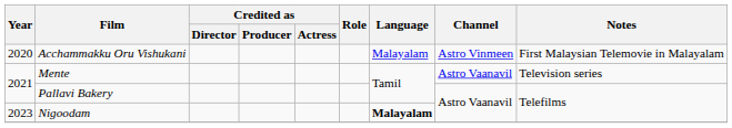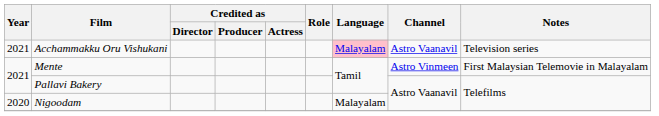Acchammakku Oru Vishukani | Year: 2020 -> 2021
Acchammakku Oru Vishukani | Language: no background -> pink background
Acchammakku Oru Vishukani | Channel: Astro Vinmeen -> Astro Vaanavil
Acchammakku Oru Vishukani | Notes: First Malaysian Telemovie in Malayalam -> Television series
Mente | Channel: Astro Vaanavil -> Astro Vinmeen
Mente | Notes: Television series -> First Malaysian Telemovie in Malayalam
Nigoodam | Year: 2023 -> 2020
Nigoodam | Language: bold -> normal
